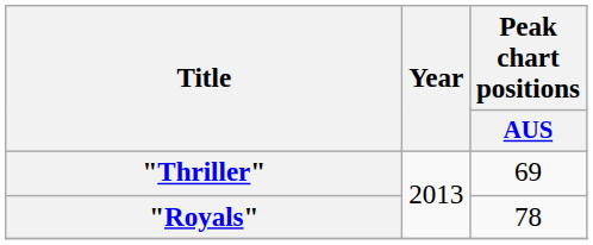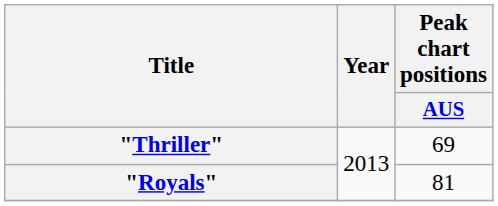"Royals" | Peak chart positions / AUS: 78 -> 81
